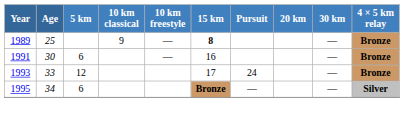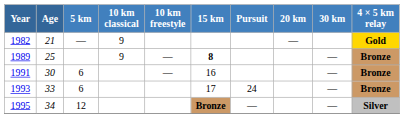+ row: 1982 | 21 | — | 9 | — | Gold
1993 | 5 km: 12 -> 6
1995 | 5 km: 6 -> 12
